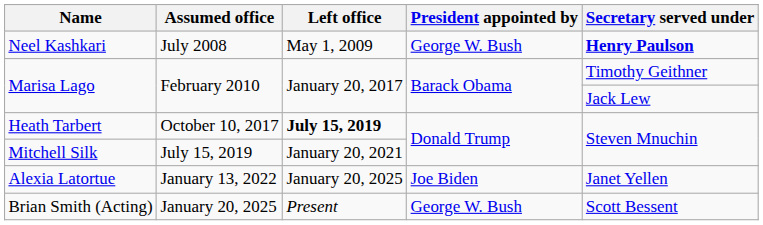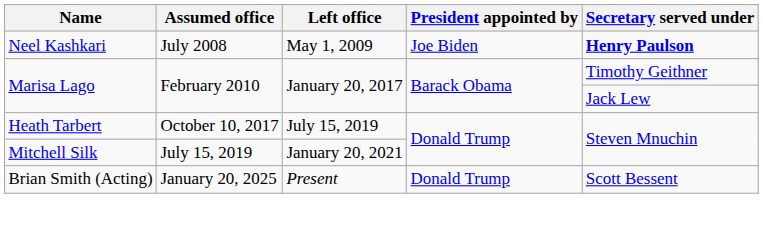Neel Kashkari | President appointed by: George W. Bush -> Joe Biden
Heath Tarbert | Left office: bold -> normal
- row: Alexia Latortue | January 13, 2022 | January 20, 2025 | Joe Biden | Janet Yellen
Brian Smith (Acting) | President appointed by: George W. Bush -> Donald Trump
